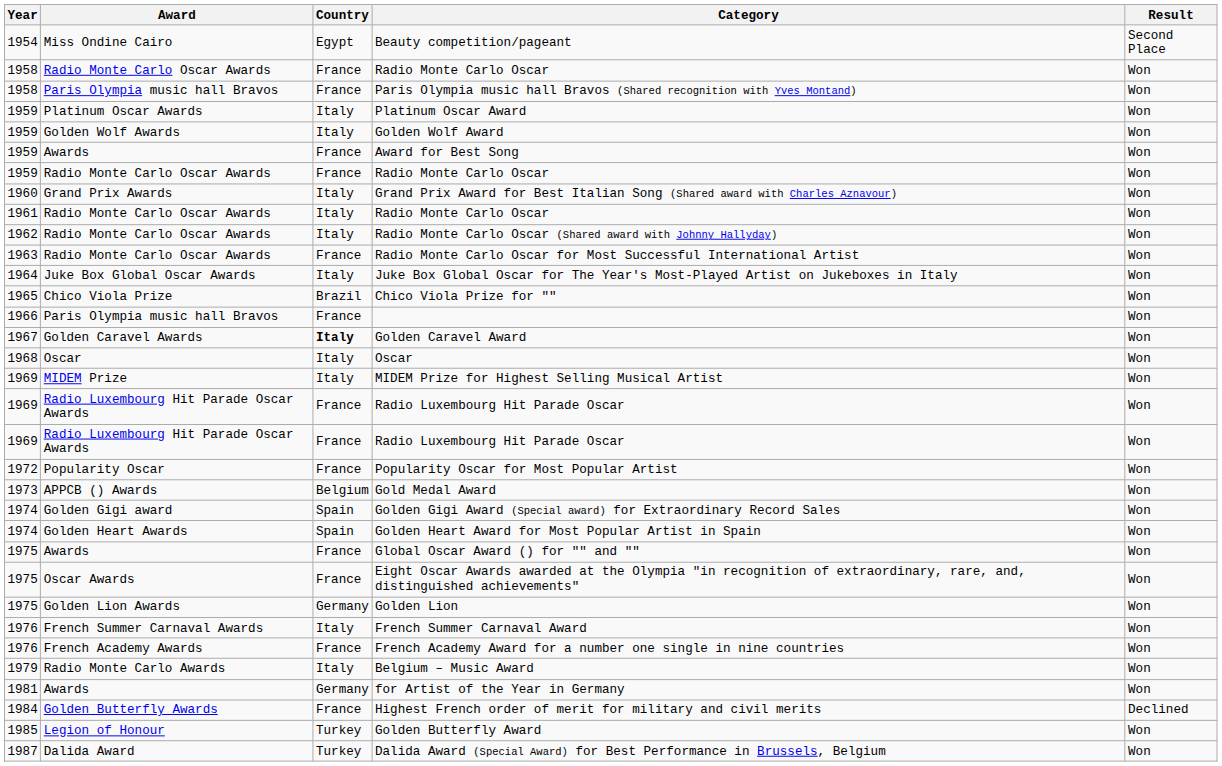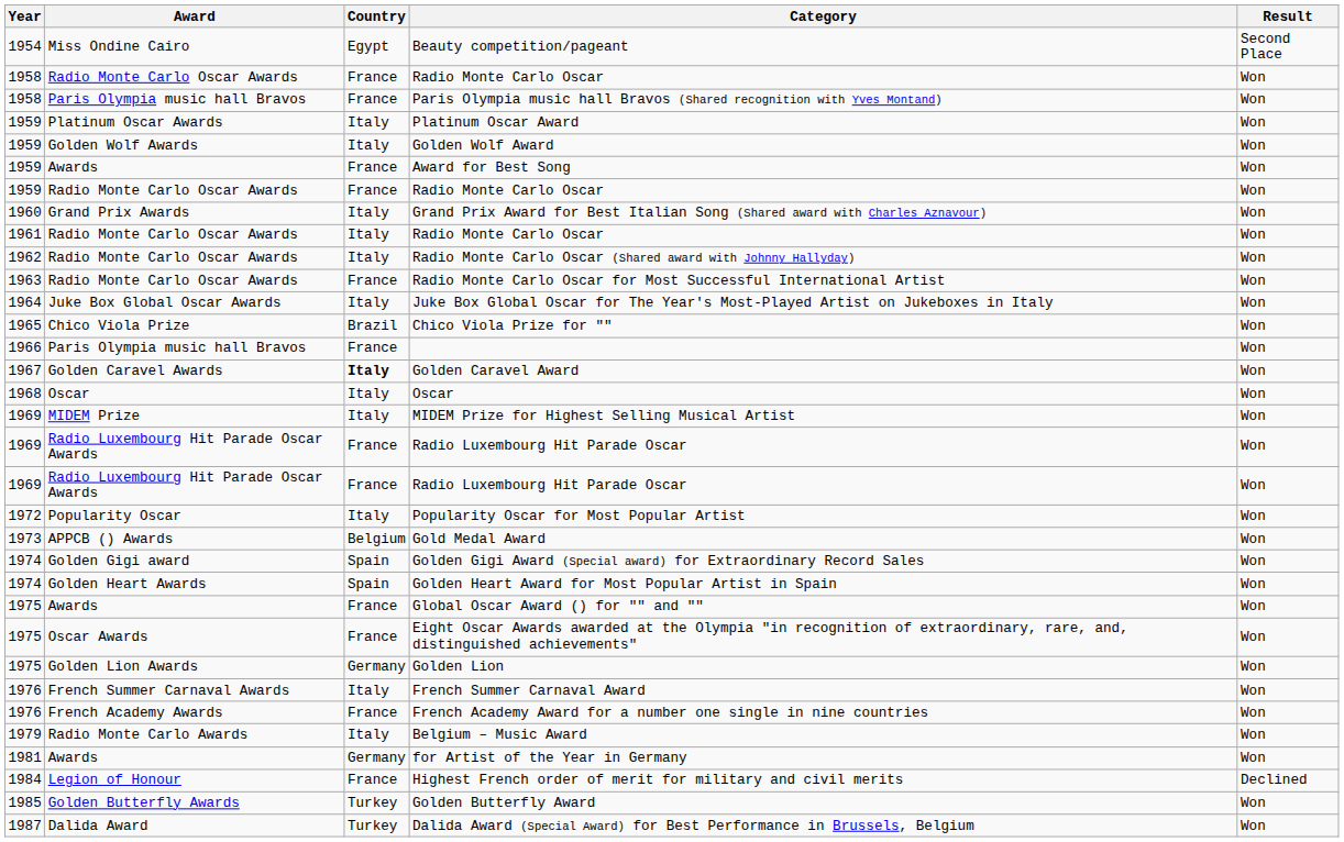Popularity Oscar for Most Popular Artist | Country: France -> Italy
Highest French order of merit for military and civil merits | Award: Golden Butterfly Awards -> Legion of Honour
Golden Butterfly Award | Award: Legion of Honour -> Golden Butterfly Awards
